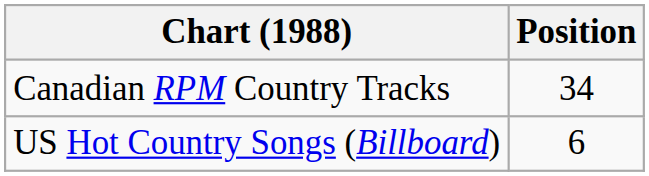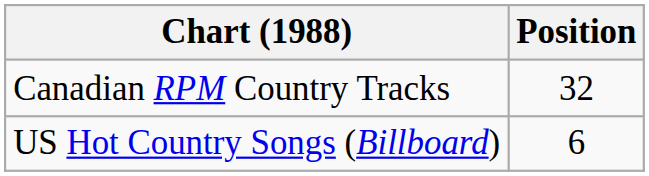Canadian RPM Country Tracks | Position: 34 -> 32
